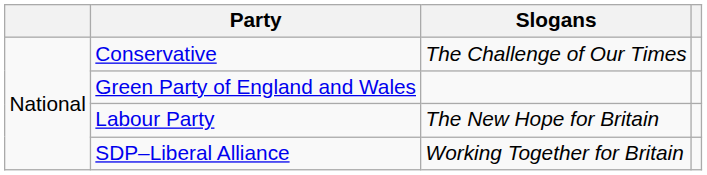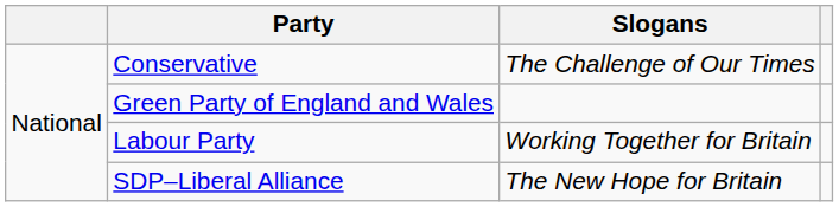Labour Party | Slogans: The New Hope for Britain -> Working Together for Britain
SDP–Liberal Alliance | Slogans: Working Together for Britain -> The New Hope for Britain
